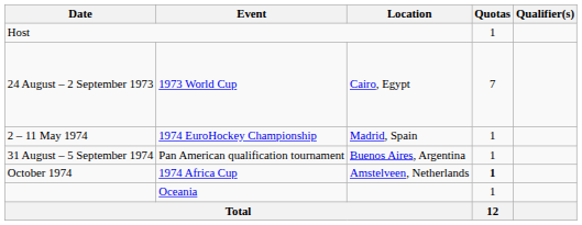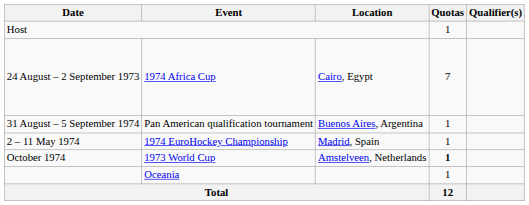24 August – 2 September 1973 | Event: 1973 World Cup -> 1974 Africa Cup
rows swapped: 2 – 11 May 1974 <-> 31 August – 5 September 1974
October 1974 | Event: 1974 Africa Cup -> 1973 World Cup
